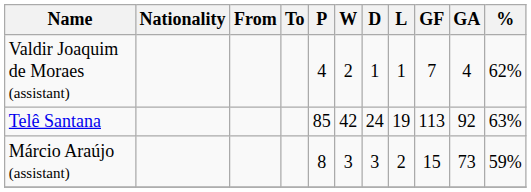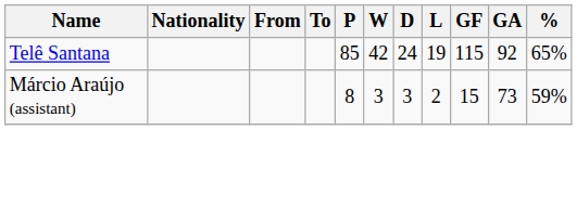- row: Valdir Joaquim de Moraes (assistant) | 4 | 2 | 1 | 1 | 7 | 4 | 62%
Telê Santana | GF: 113 -> 115
Telê Santana | %: 63% -> 65%
